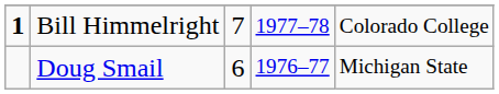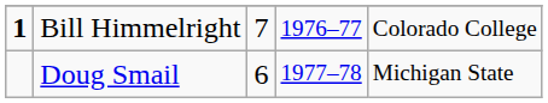Bill Himmelright | column 4: 1977–78 -> 1976–77
Doug Smail | column 4: 1976–77 -> 1977–78
